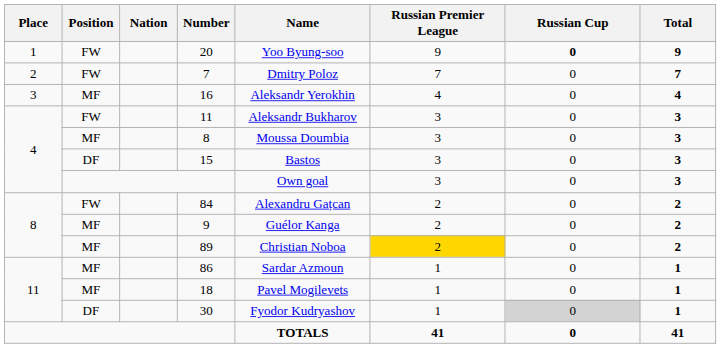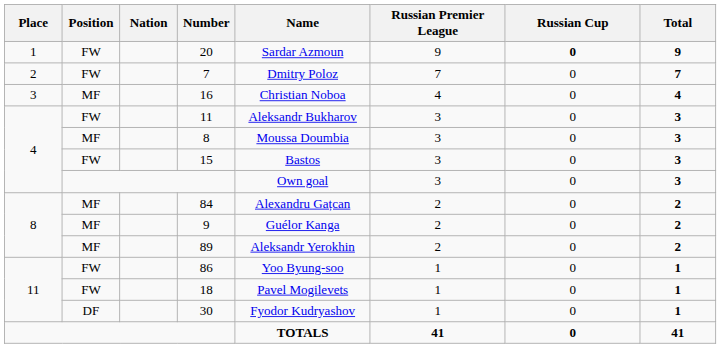20 | Name: Yoo Byung-soo -> Sardar Azmoun
16 | Name: Aleksandr Yerokhin -> Christian Noboa
15 | Position: DF -> FW
84 | Position: FW -> MF
89 | Name: Christian Noboa -> Aleksandr Yerokhin
89 | Russian Premier League: gold background -> no background
86 | Position: MF -> FW
86 | Name: Sardar Azmoun -> Yoo Byung-soo
18 | Position: MF -> FW
30 | Russian Cup: lightgrey background -> no background
